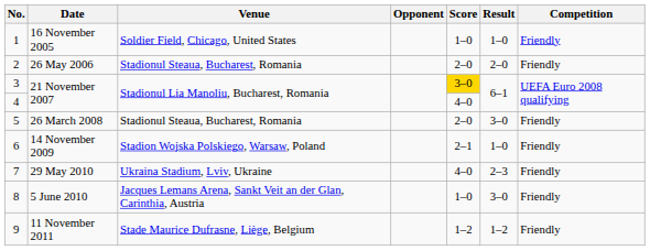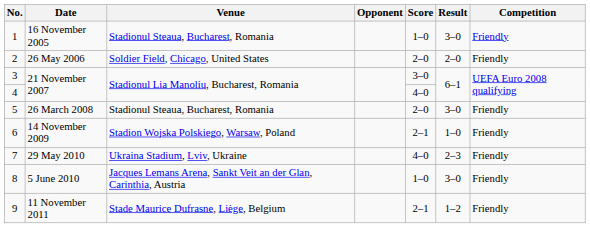1 | Venue: Soldier Field, Chicago, United States -> Stadionul Steaua, Bucharest, Romania
1 | Result: 1–0 -> 3–0
2 | Venue: Stadionul Steaua, Bucharest, Romania -> Soldier Field, Chicago, United States
3 | Score: gold background -> no background
9 | Score: 1–2 -> 2–1
